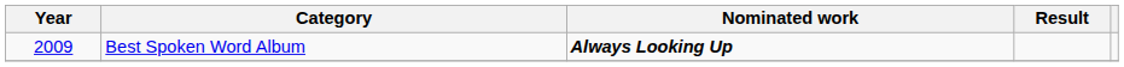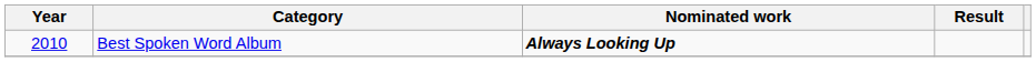Best Spoken Word Album | Year: 2009 -> 2010
